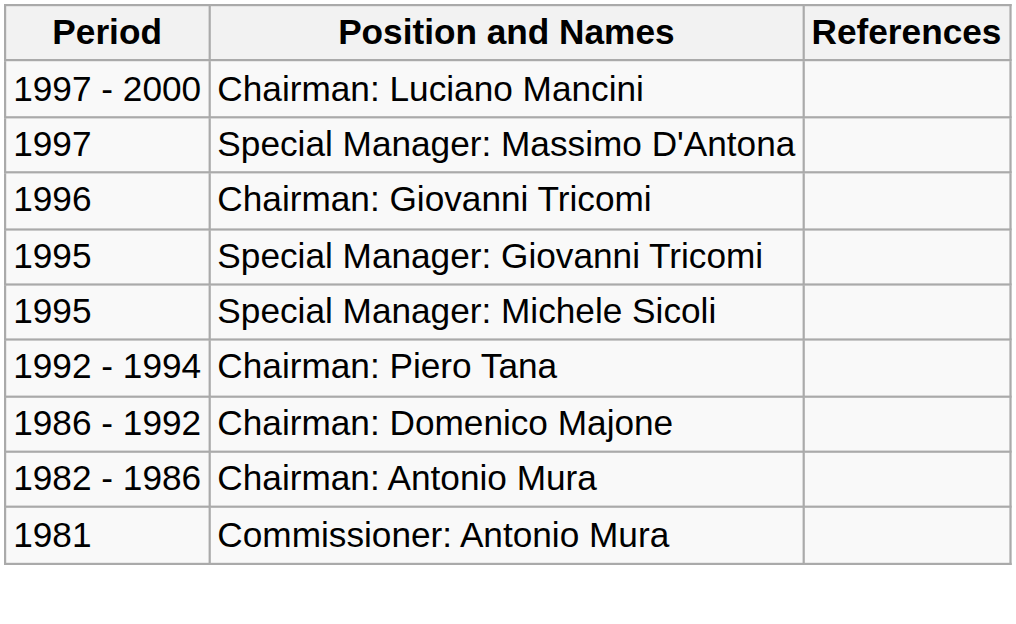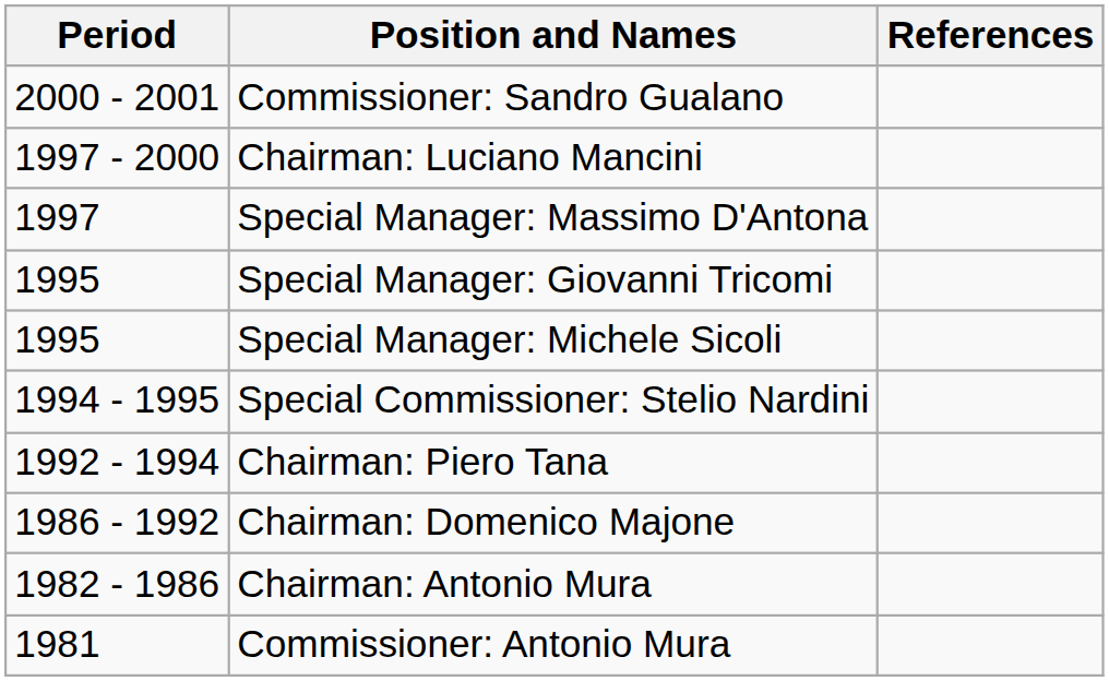+ row: 2000 - 2001 | Commissioner: Sandro Gualano
- row: 1996 | Chairman: Giovanni Tricomi
+ row: 1994 - 1995 | Special Commissioner: Stelio Nardini
